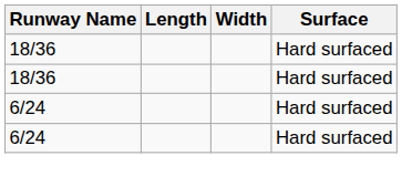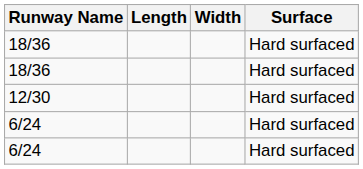+ row: 12/30 | Hard surfaced
